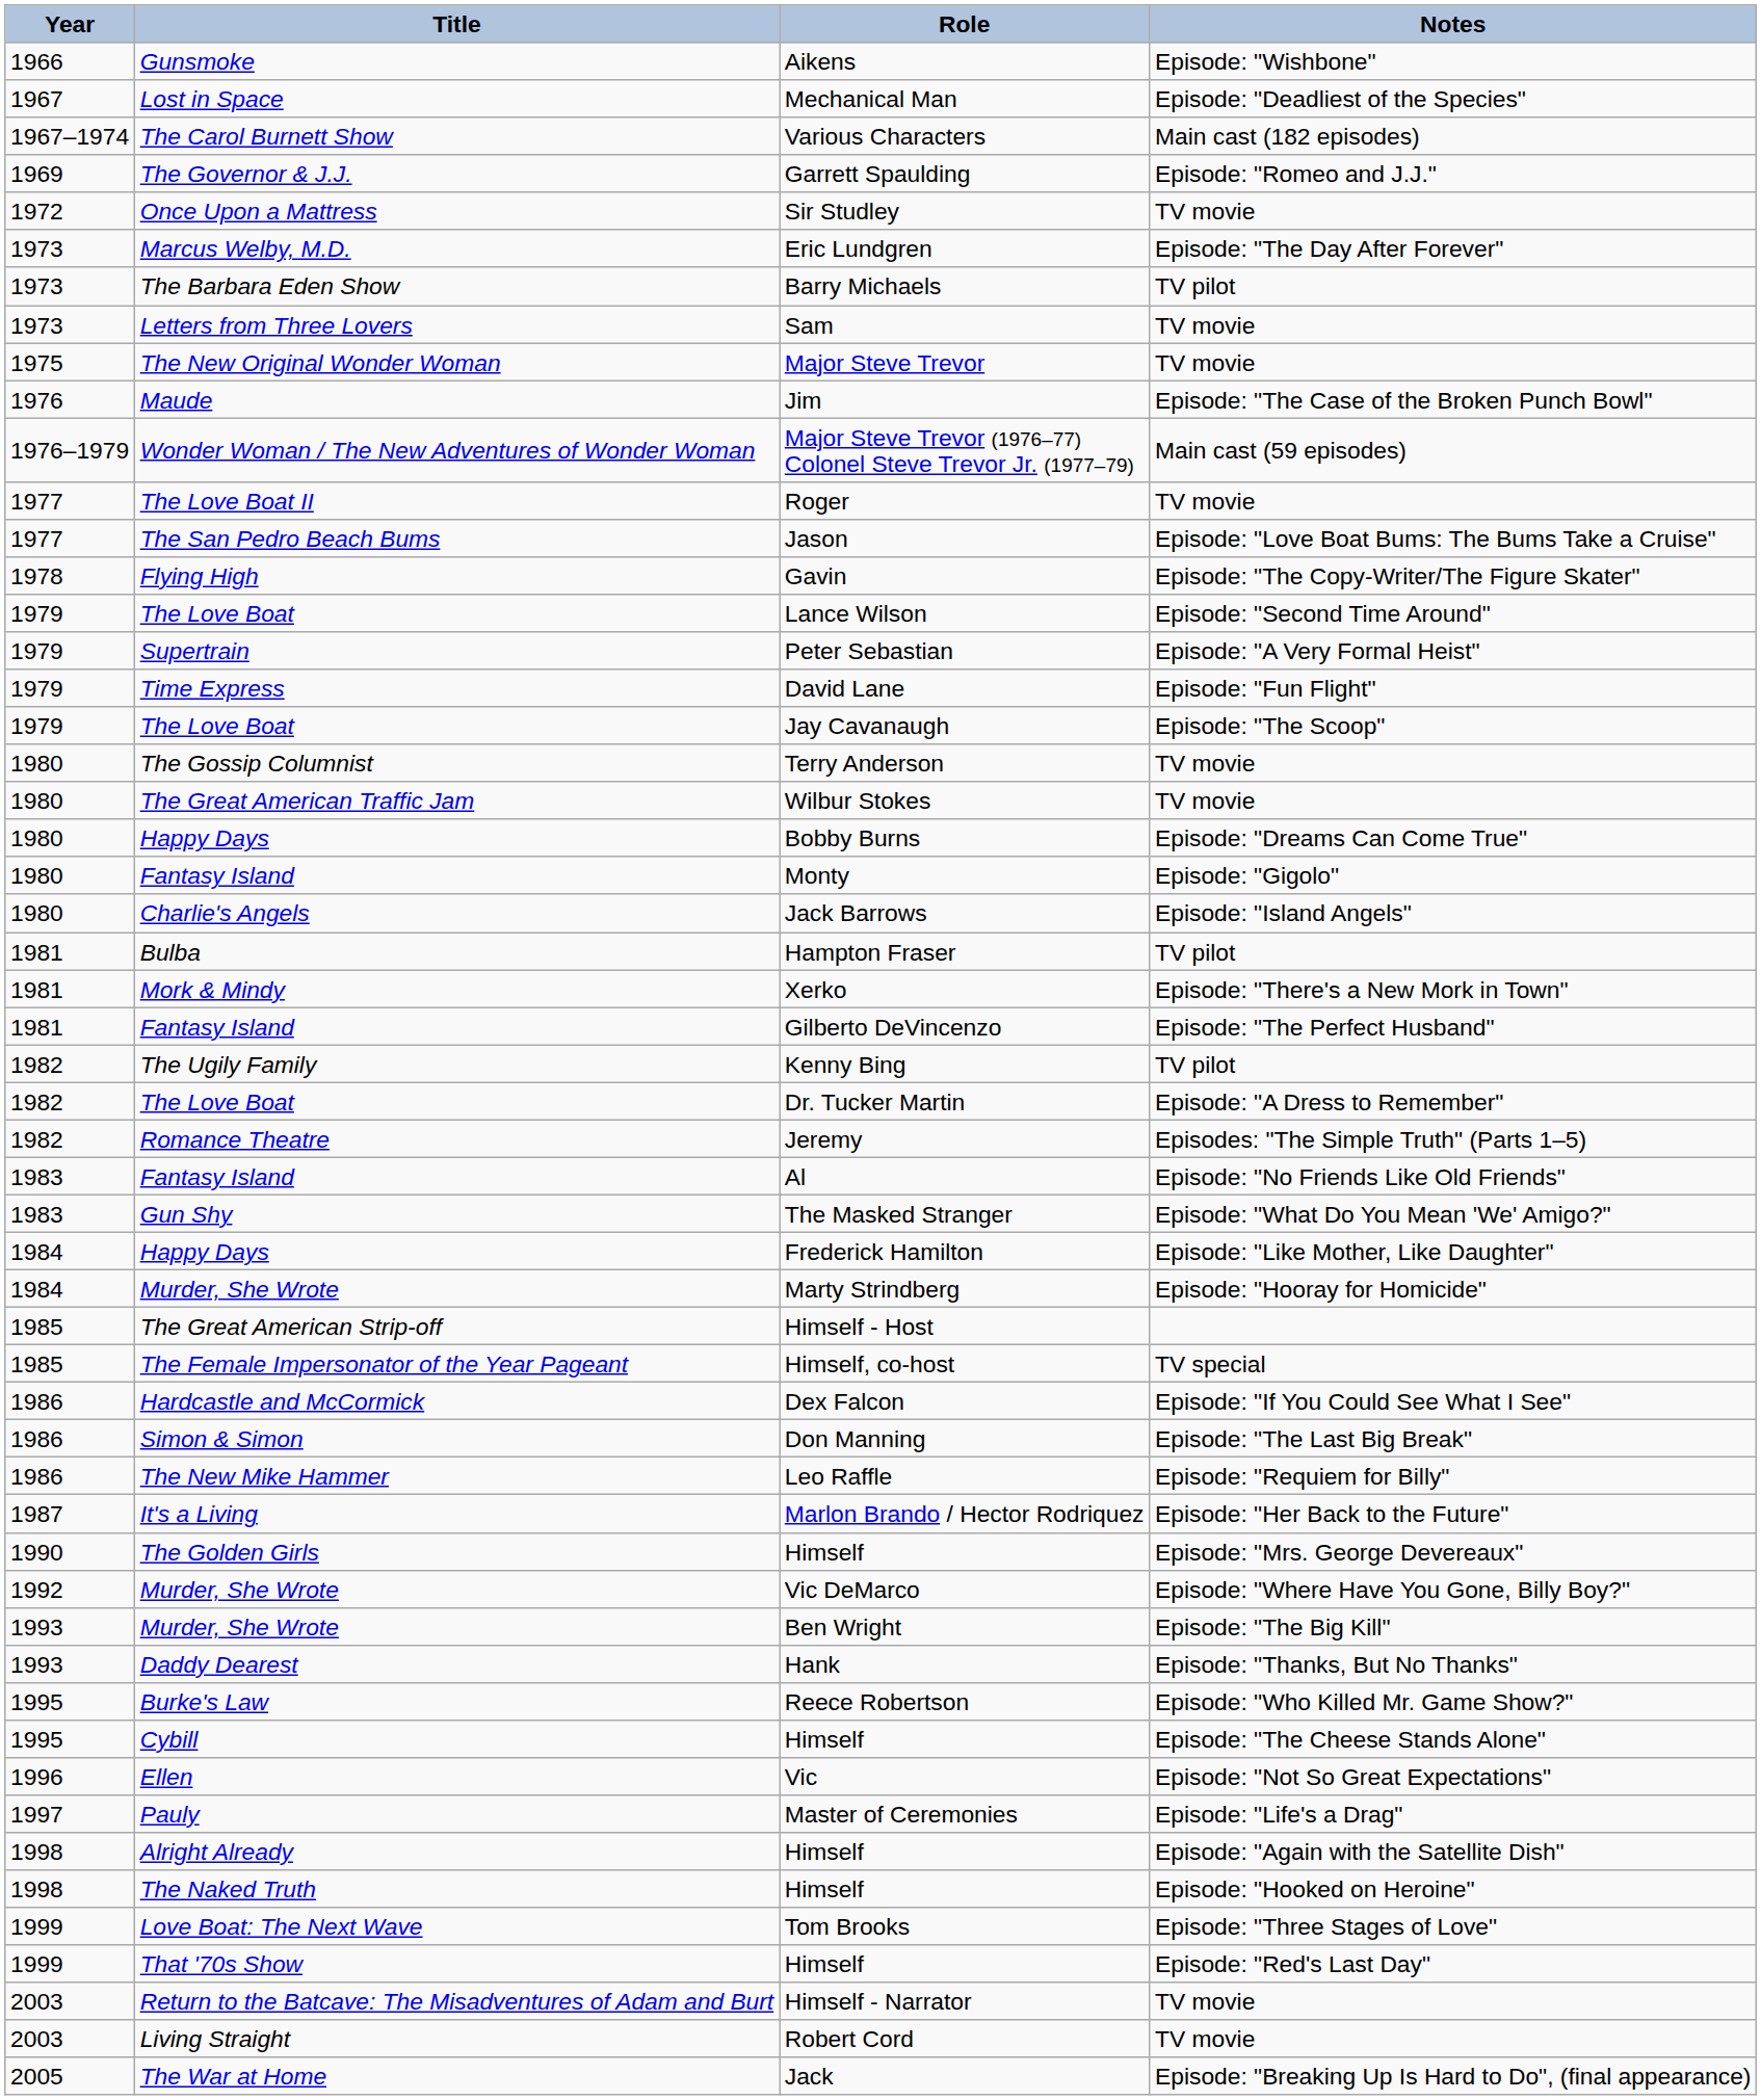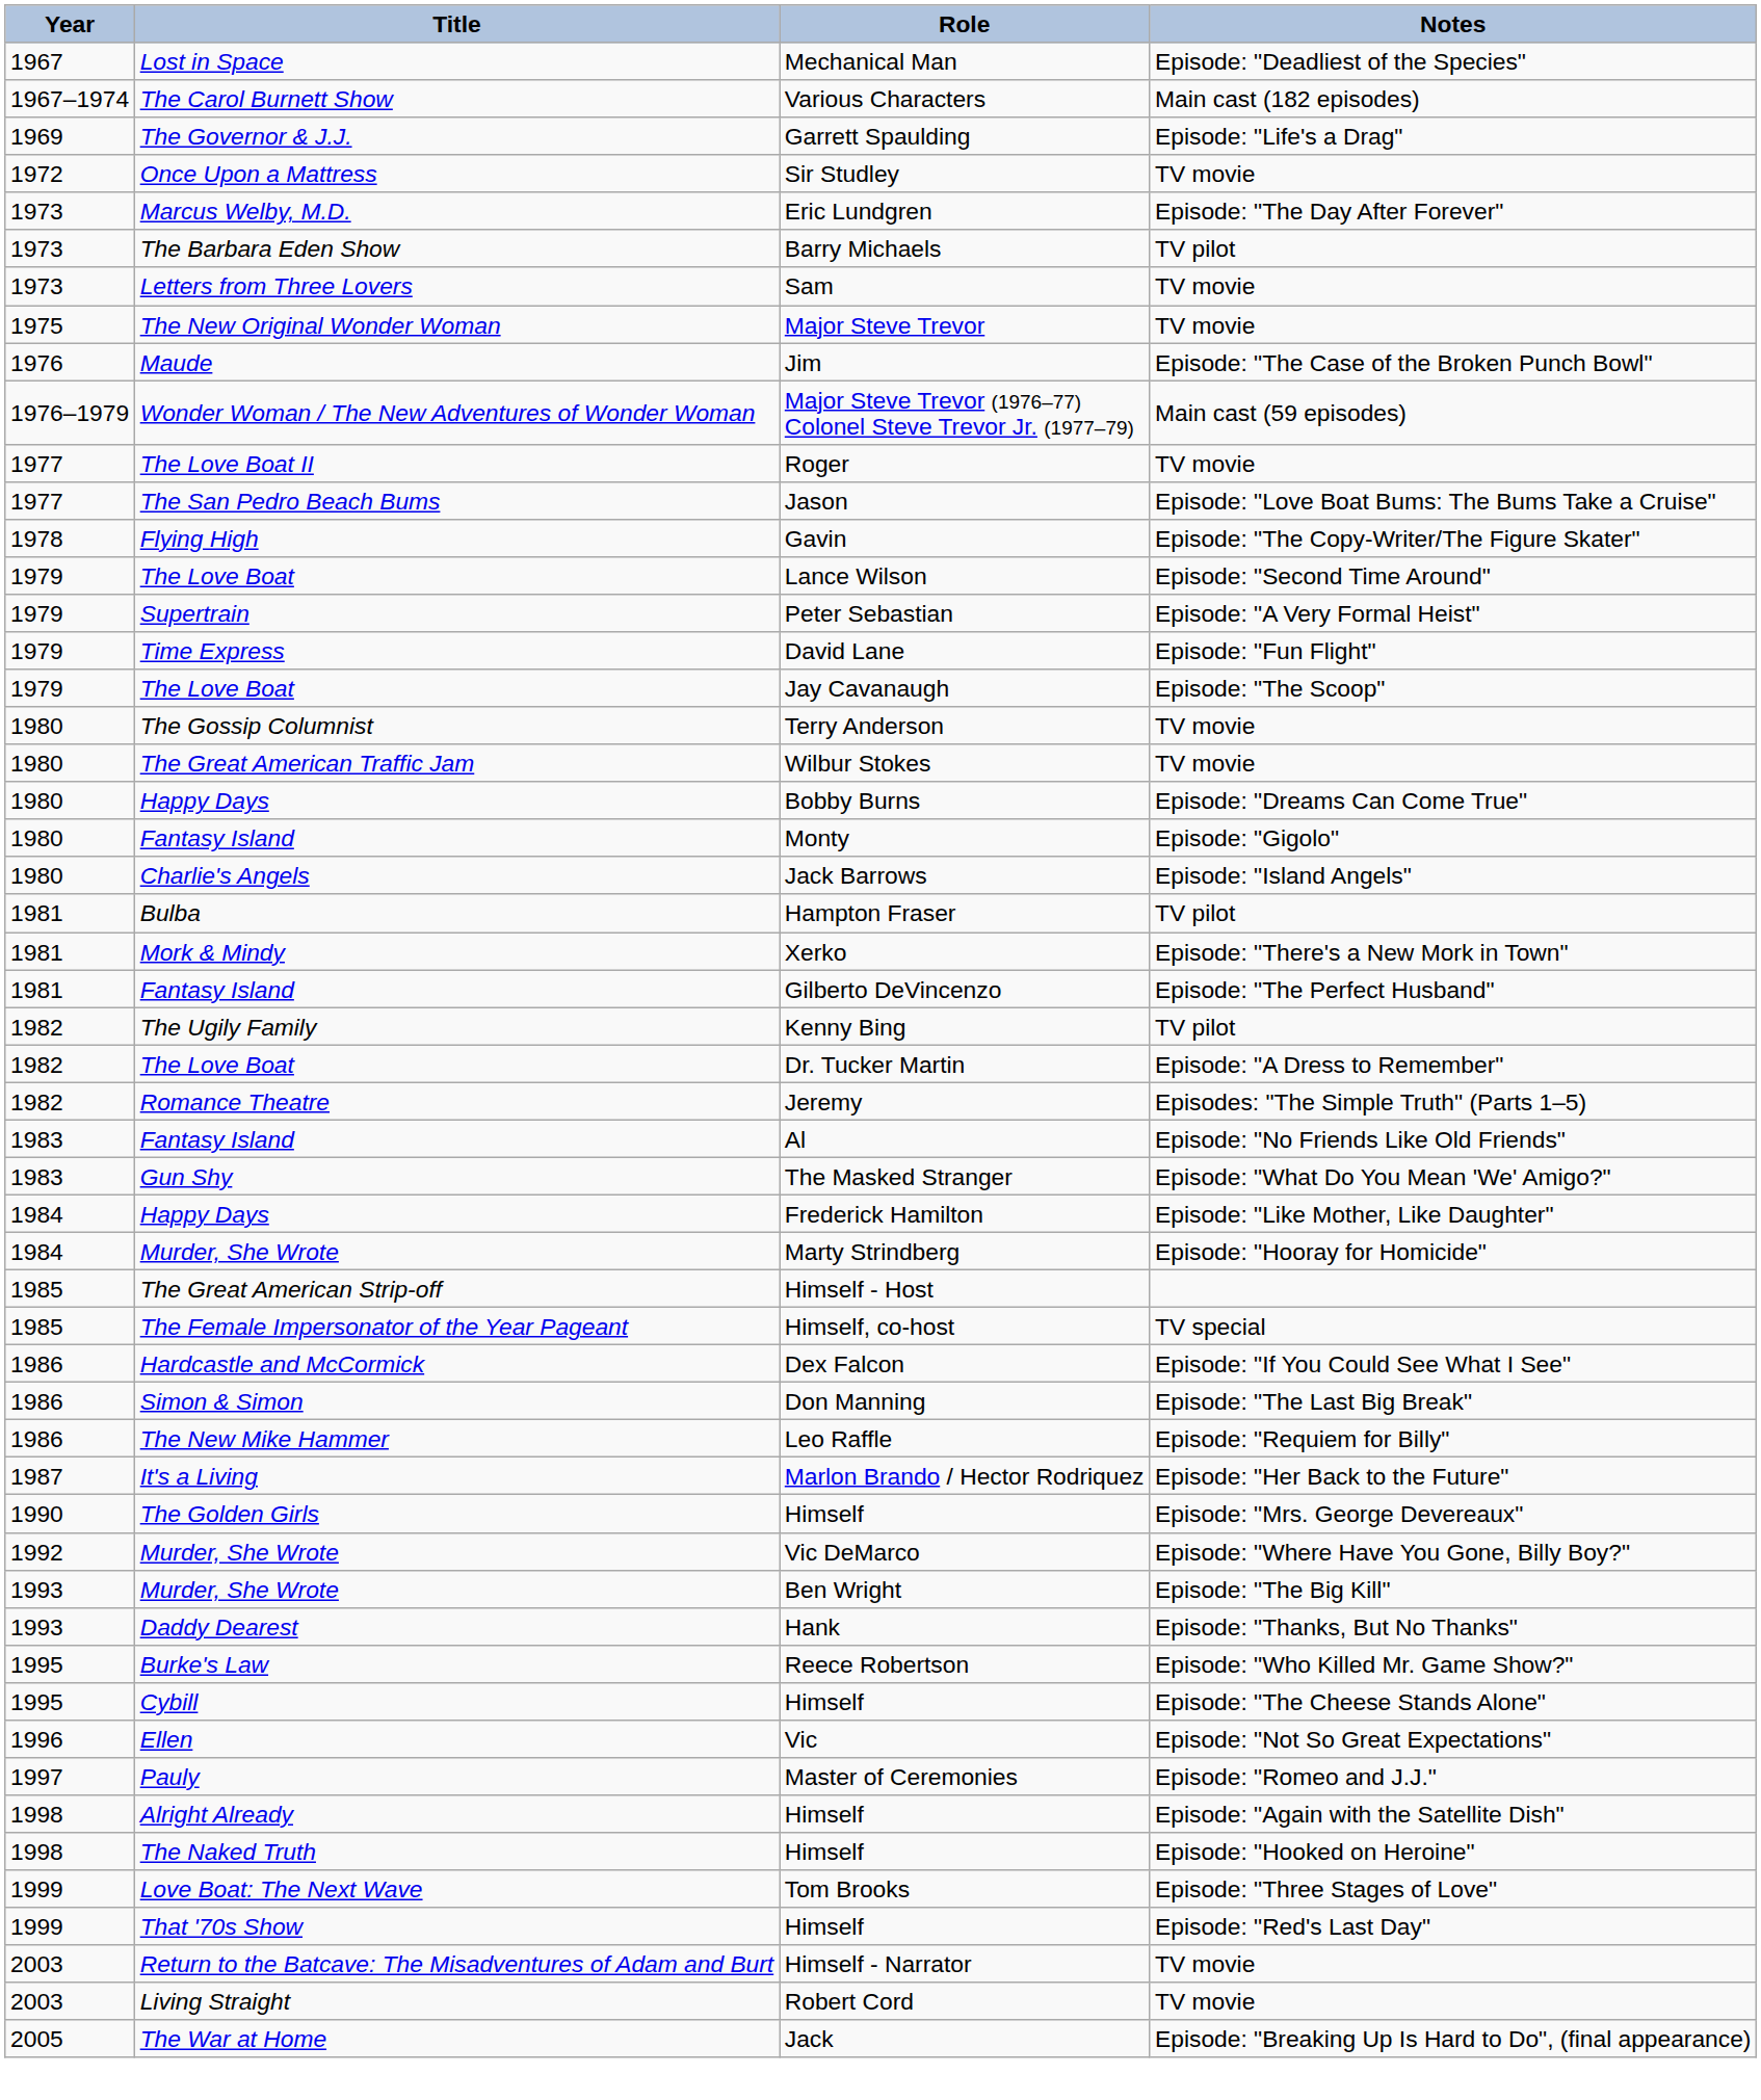- row: 1966 | Gunsmoke | Aikens | Episode: "Wishbone"
Garrett Spaulding | Notes: Episode: "Romeo and J.J." -> Episode: "Life's a Drag"
Master of Ceremonies | Notes: Episode: "Life's a Drag" -> Episode: "Romeo and J.J."
